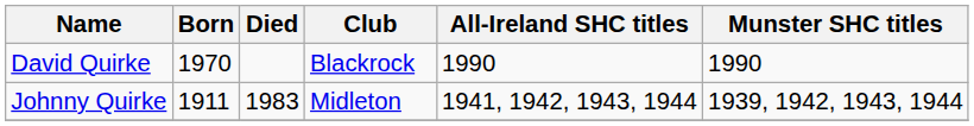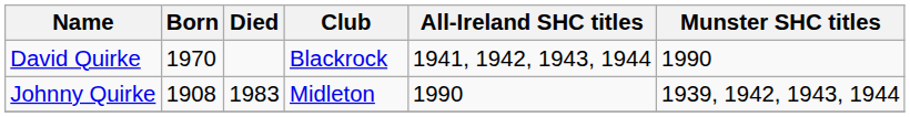David Quirke | All-Ireland SHC titles: 1990 -> 1941, 1942, 1943, 1944
Johnny Quirke | Born: 1911 -> 1908
Johnny Quirke | All-Ireland SHC titles: 1941, 1942, 1943, 1944 -> 1990
